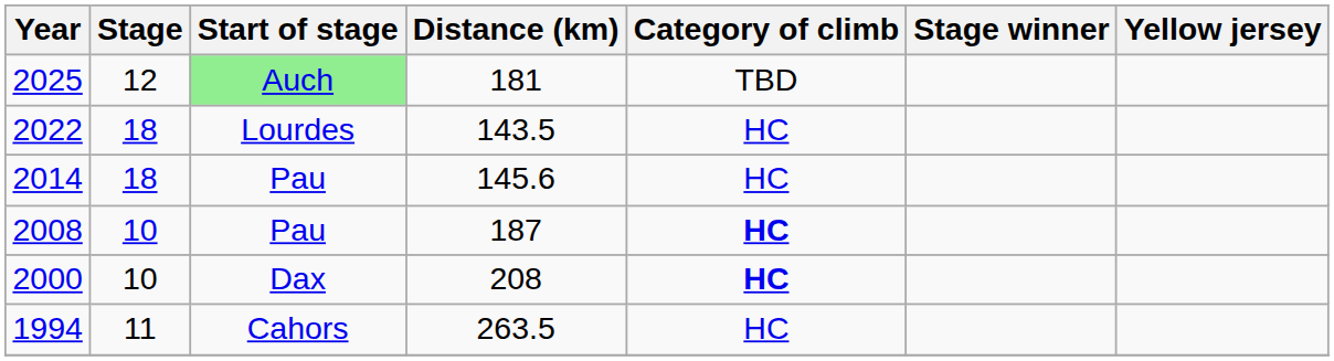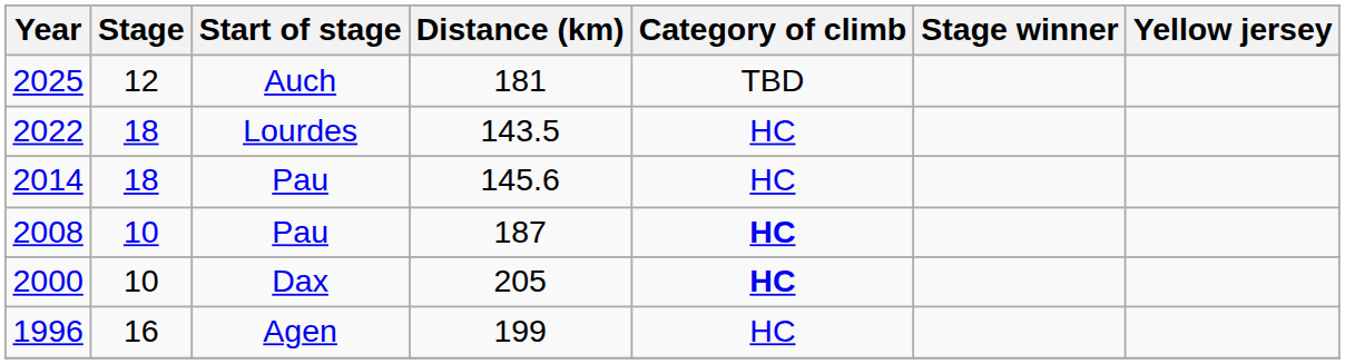2025 | Start of stage: lightgreen background -> no background
2000 | Distance (km): 208 -> 205
+ row: 1996 | 16 | Agen | 199 | HC
- row: 1994 | 11 | Cahors | 263.5 | HC
